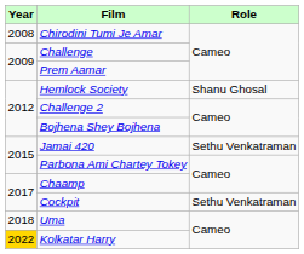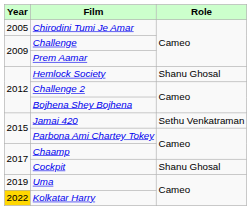Chirodini Tumi Je Amar | Year: 2008 -> 2005
Cockpit | Role: Sethu Venkatraman -> Shanu Ghosal
Uma | Year: 2018 -> 2019
